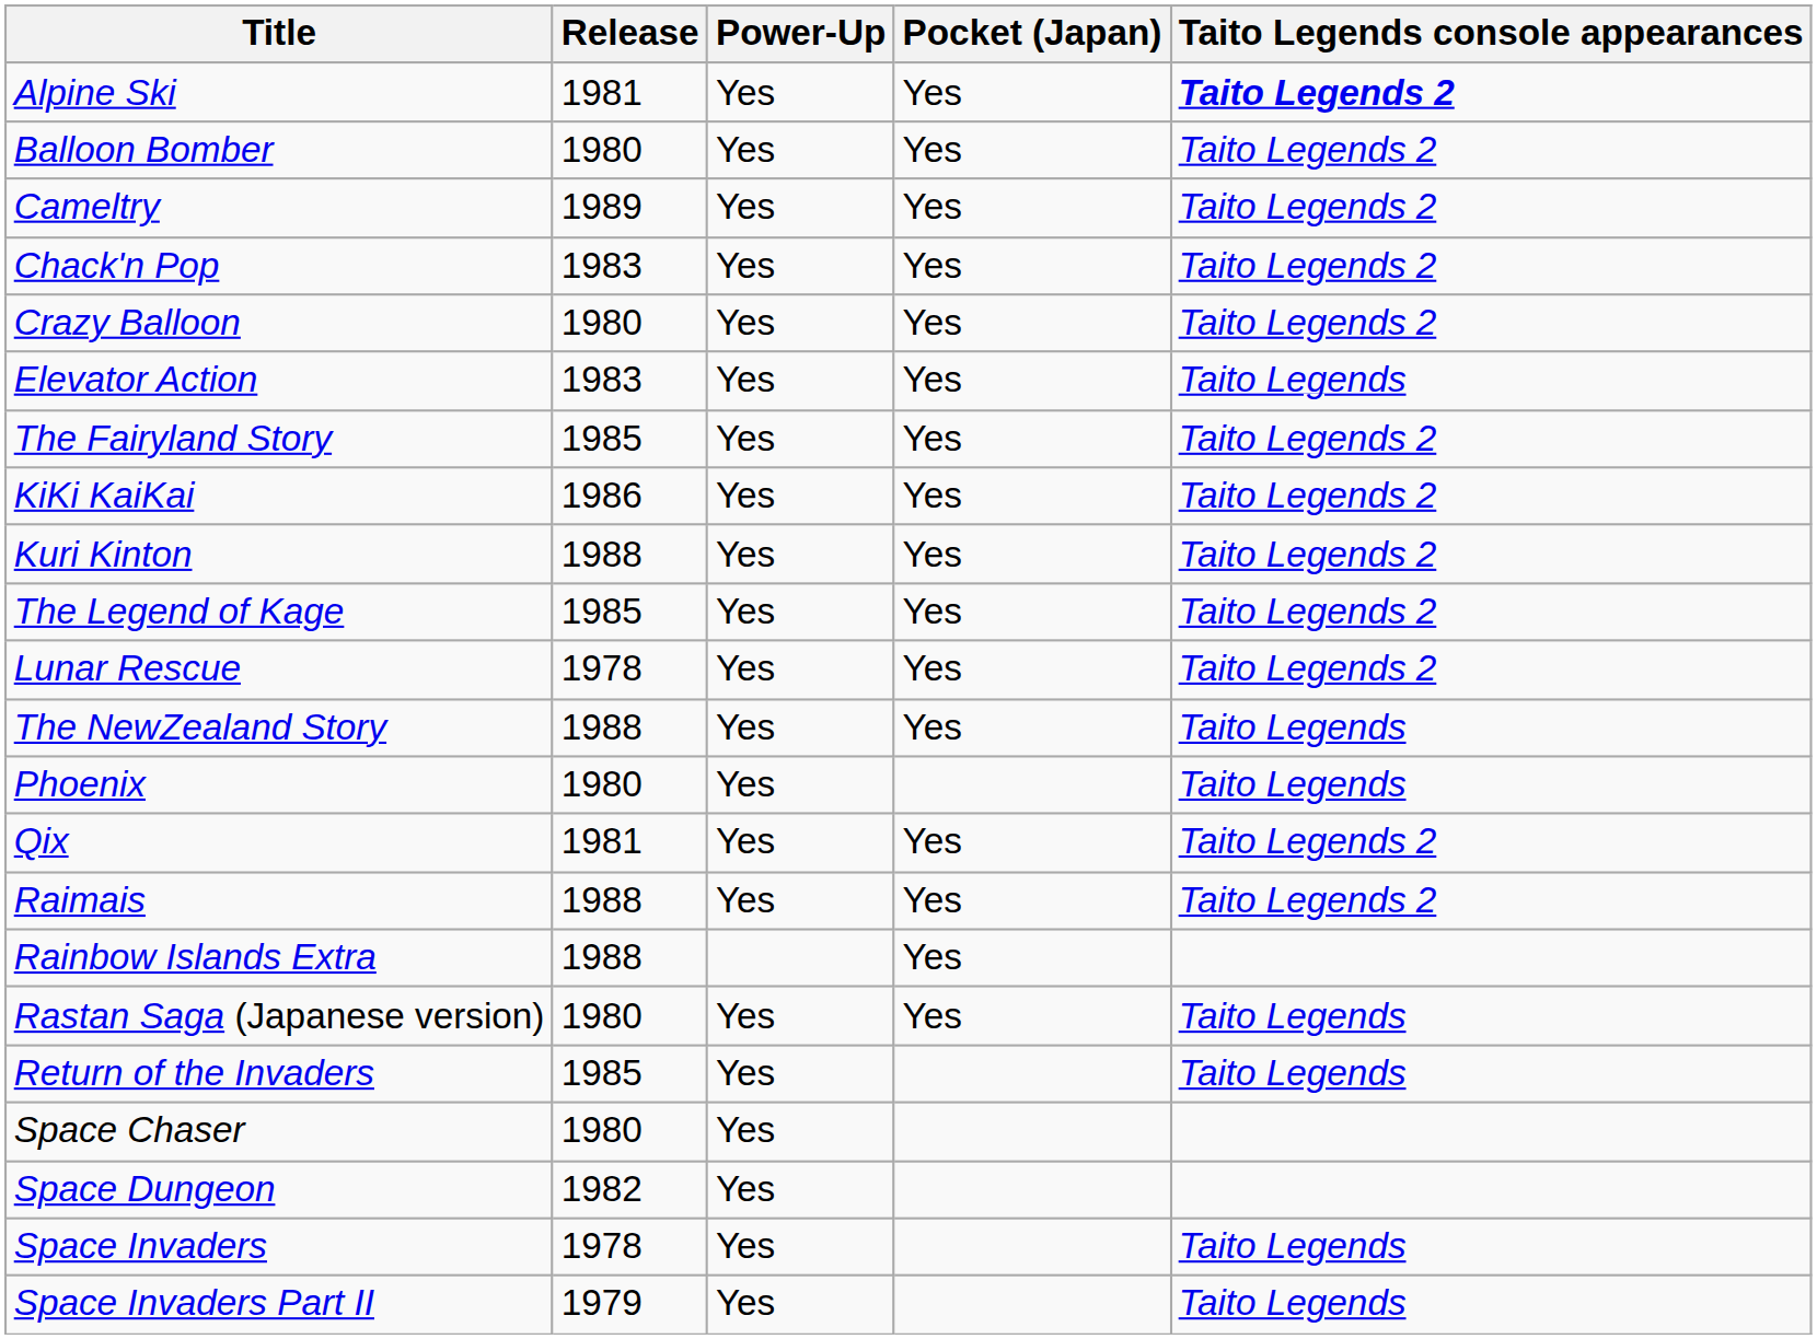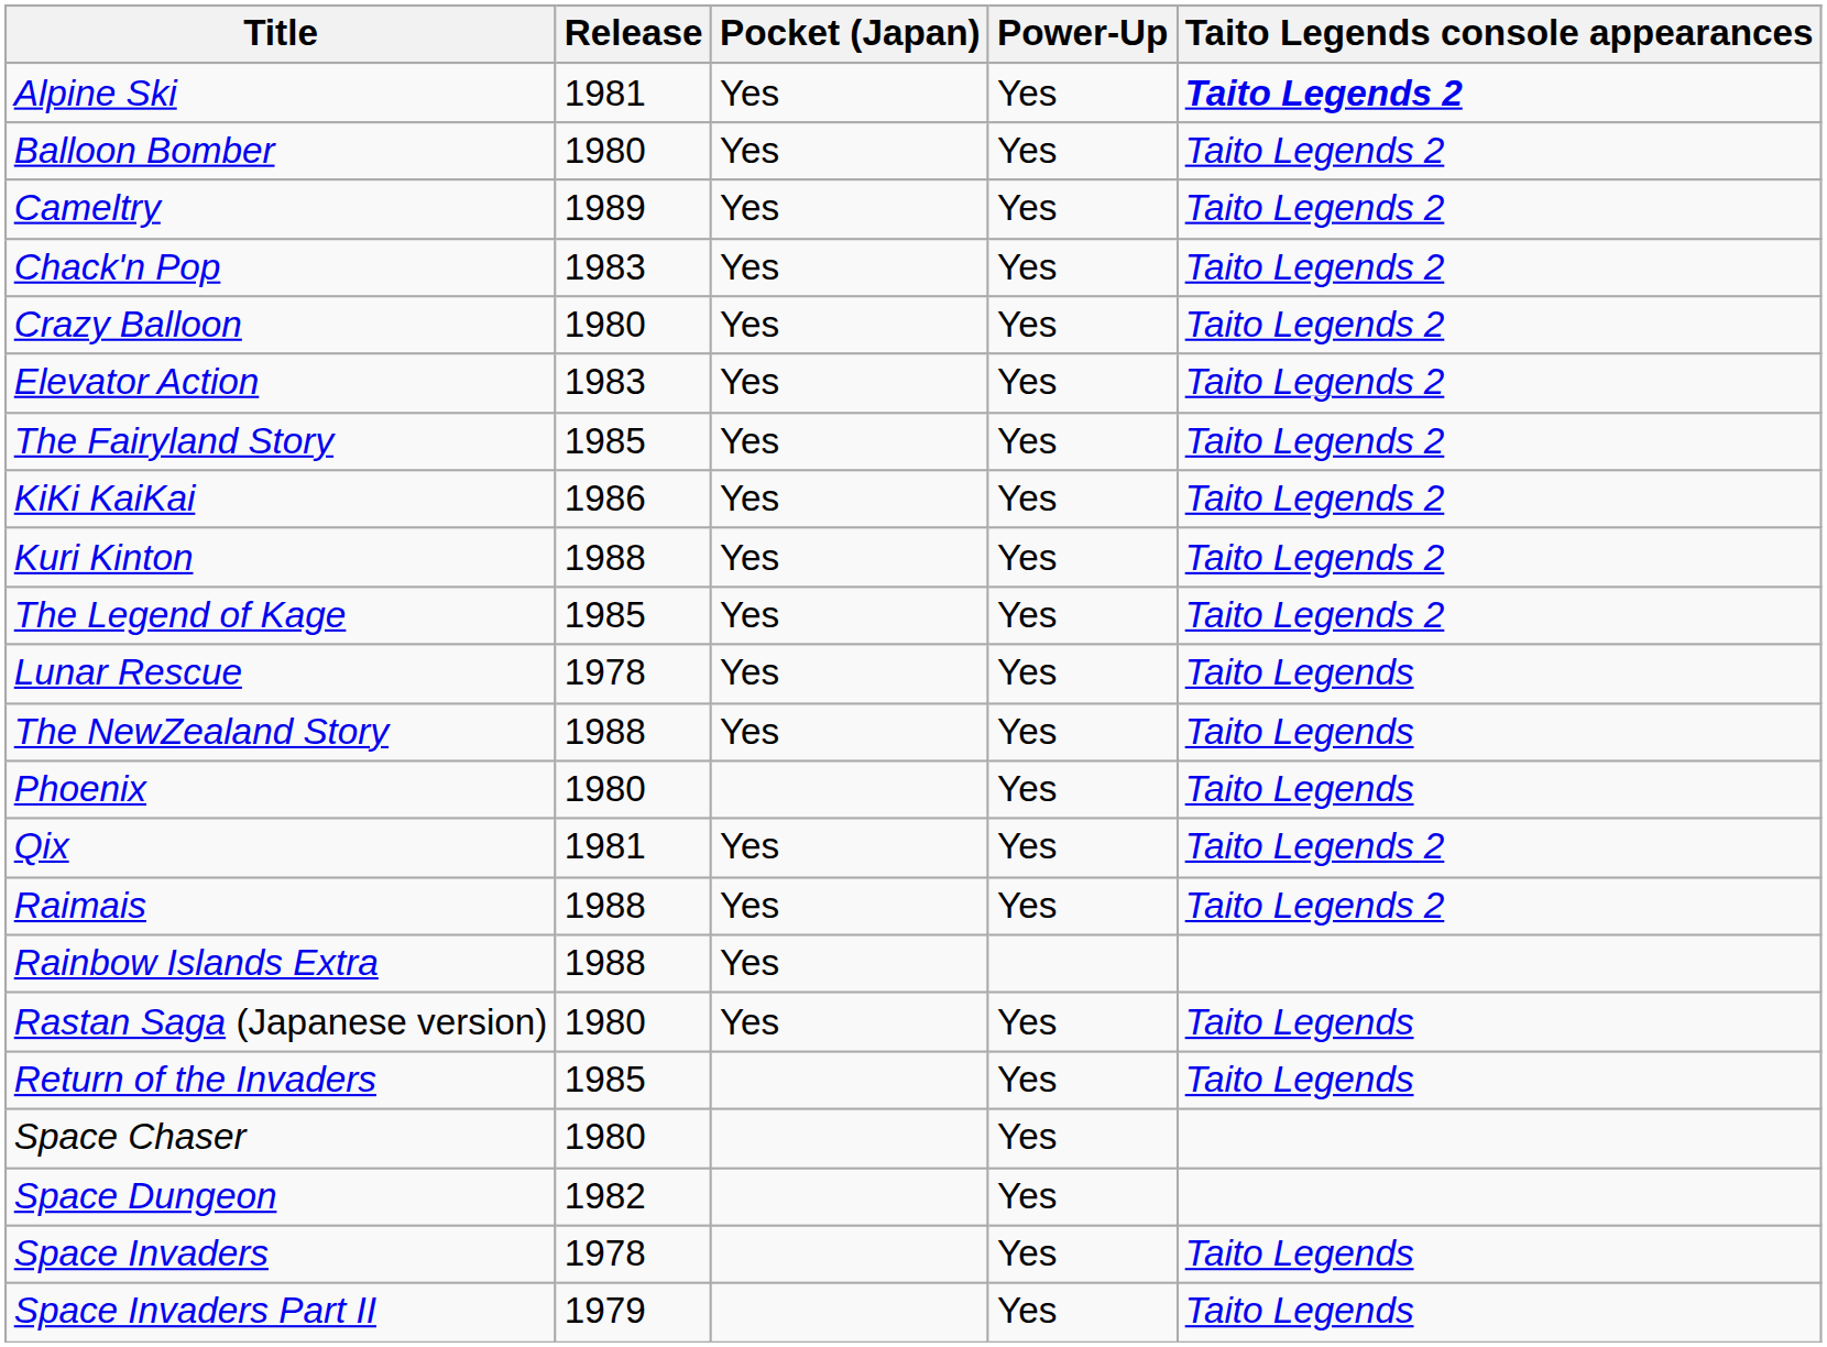columns swapped: Power-Up <-> Pocket (Japan)
Elevator Action | Taito Legends console appearances: Taito Legends -> Taito Legends 2
Lunar Rescue | Taito Legends console appearances: Taito Legends 2 -> Taito Legends
